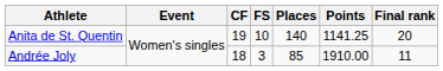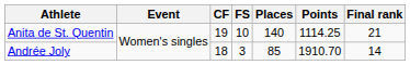Anita de St. Quentin | Points: 1141.25 -> 1114.25
Anita de St. Quentin | Final rank: 20 -> 21
Andrée Joly | Points: 1910.00 -> 1910.70
Andrée Joly | Final rank: 11 -> 14
